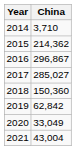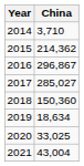2019 | China: 62,842 -> 18,634
2020 | China: 33,049 -> 33,025
